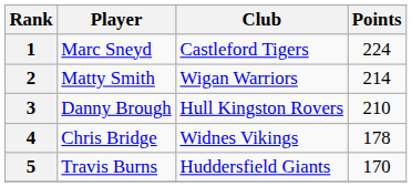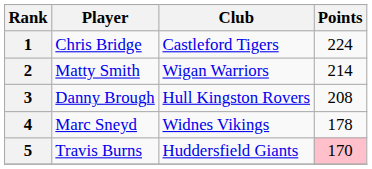1 | Player: Marc Sneyd -> Chris Bridge
3 | Points: 210 -> 208
4 | Player: Chris Bridge -> Marc Sneyd
5 | Points: no background -> pink background
